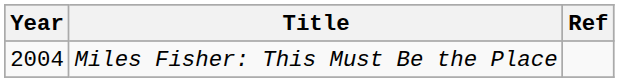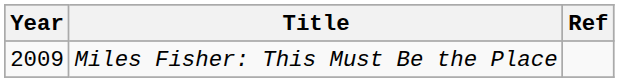Miles Fisher: This Must Be the Place | Year: 2004 -> 2009
